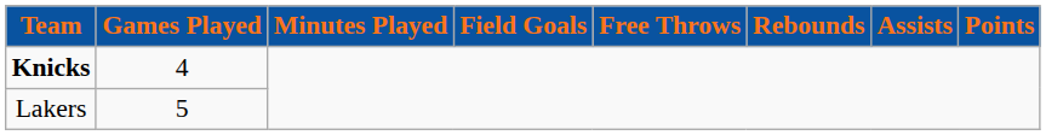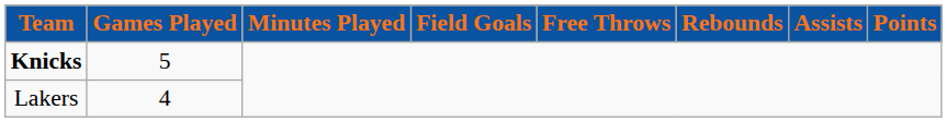Knicks | Games Played: 4 -> 5
Lakers | Games Played: 5 -> 4
